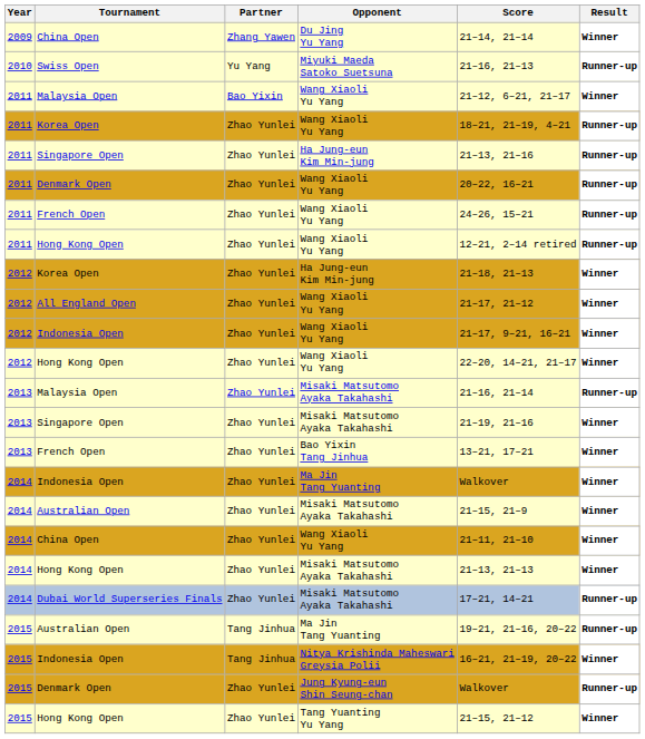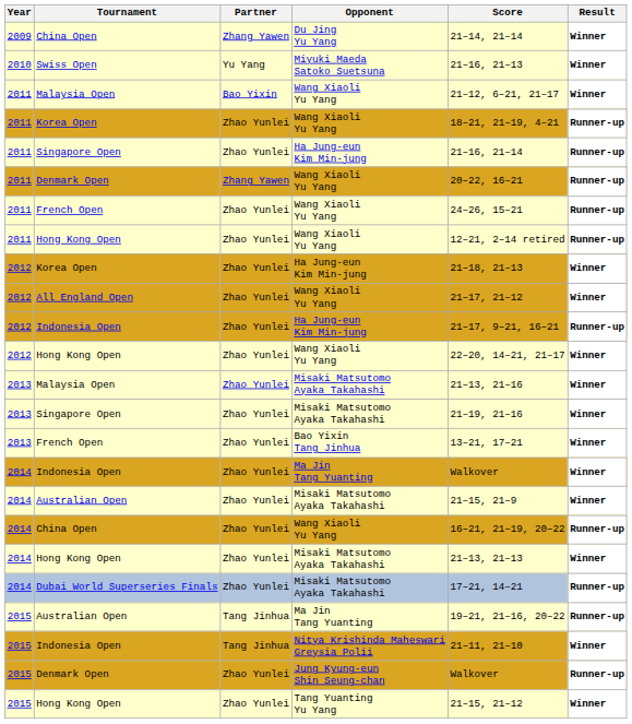Swiss Open | Result: Runner-up -> Winner
2011 / Singapore Open | Score: 21–13, 21–16 -> 21–16, 21–14
2011 / Denmark Open | Partner: Zhao Yunlei -> Zhang Yawen
2012 / Indonesia Open | Opponent: Wang Xiaoli Yu Yang -> Ha Jung-eun Kim Min-jung
2012 / Indonesia Open | Result: Winner -> Runner-up
2013 / Malaysia Open | Score: 21–16, 21–14 -> 21–13, 21–16
2013 / Malaysia Open | Result: Runner-up -> Winner
2014 / China Open | Score: 21–11, 21–10 -> 16–21, 21–19, 20–22
2014 / China Open | Result: Winner -> Runner-up
2015 / Indonesia Open | Score: 16–21, 21–19, 20–22 -> 21–11, 21–10
